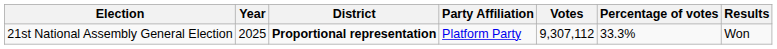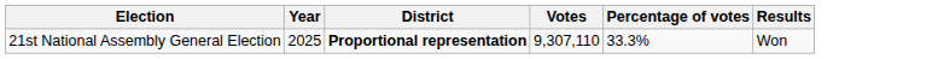- column: Party Affiliation | Platform Party
21st National Assembly General Election | Votes: 9,307,112 -> 9,307,110
